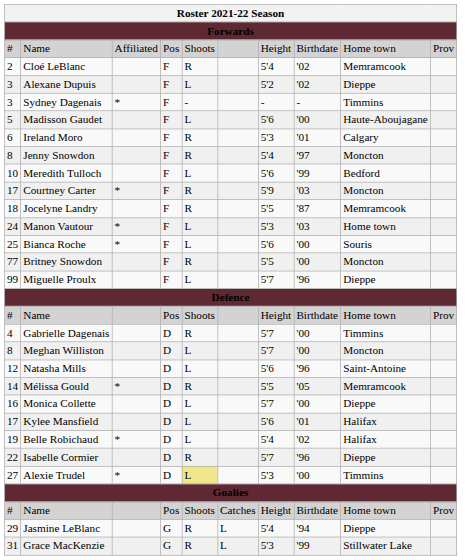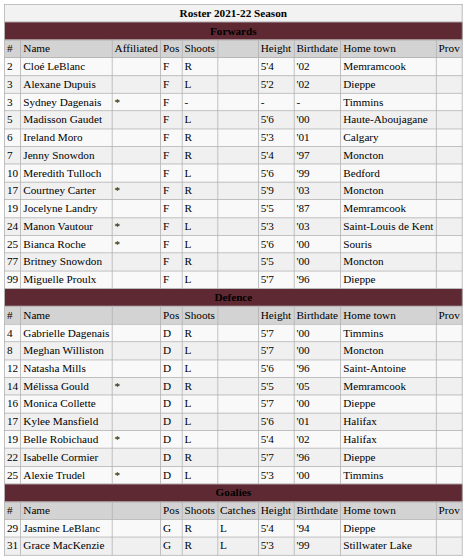Jenny Snowdon | column 1: 8 -> 7
Jocelyne Landry | column 1: 18 -> 19
Manon Vautour | column 9: Home town -> Saint-Louis de Kent
Alexie Trudel | column 1: 27 -> 25
Alexie Trudel | column 5: khaki background -> no background
